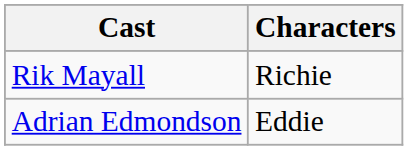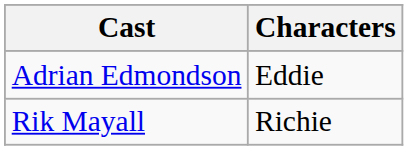rows swapped: Rik Mayall <-> Adrian Edmondson
